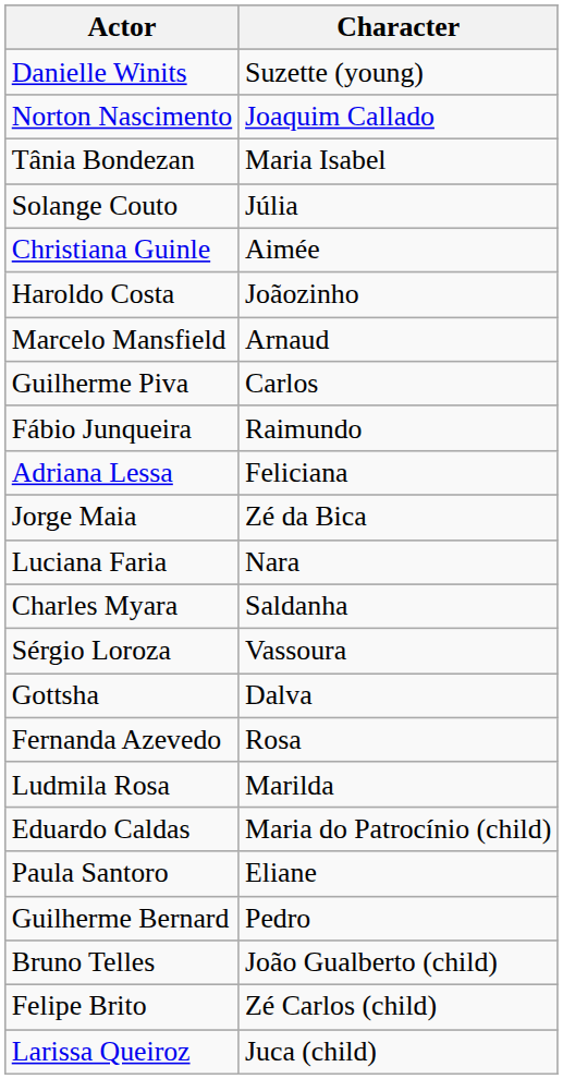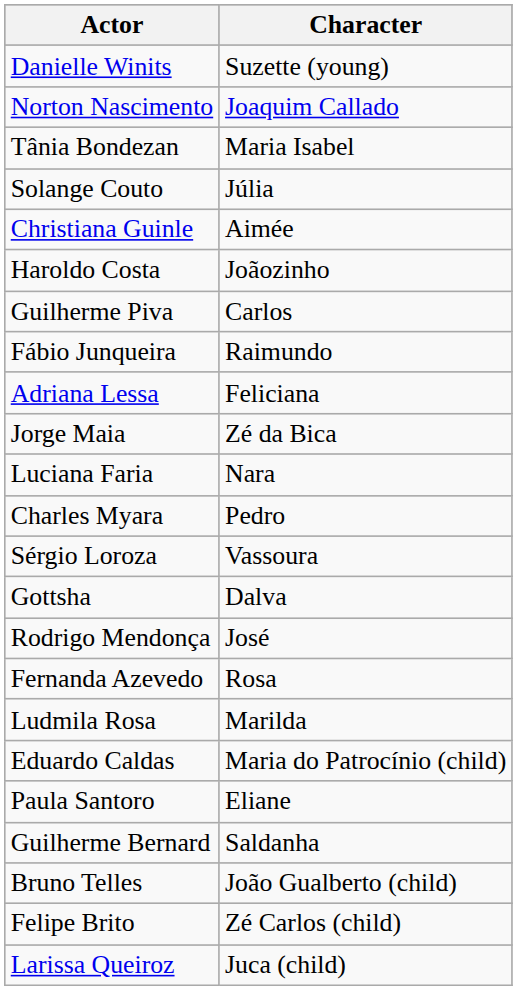- row: Marcelo Mansfield | Arnaud
Charles Myara | Character: Saldanha -> Pedro
+ row: Rodrigo Mendonça | José
Guilherme Bernard | Character: Pedro -> Saldanha
